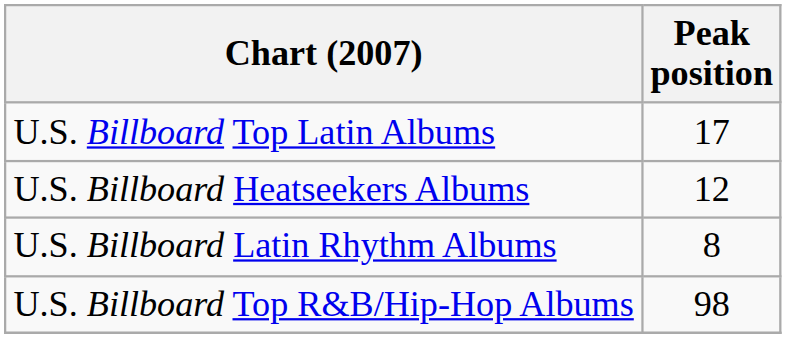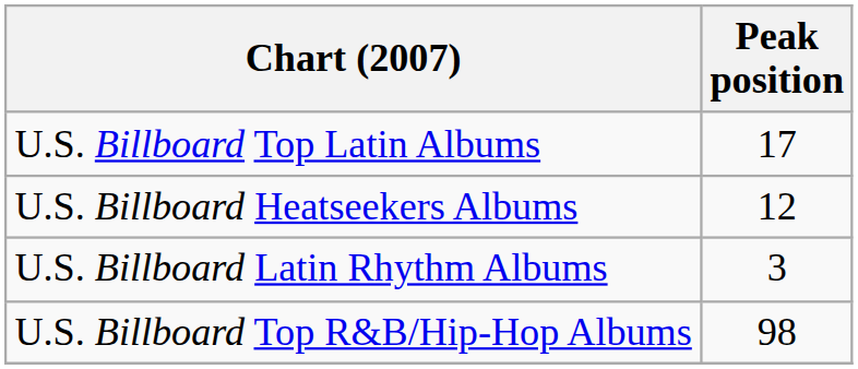U.S. Billboard Latin Rhythm Albums | Peak position: 8 -> 3
